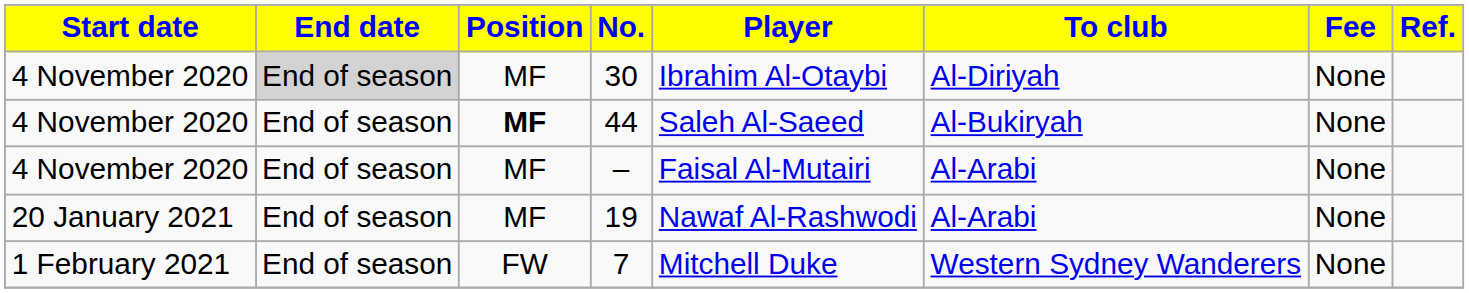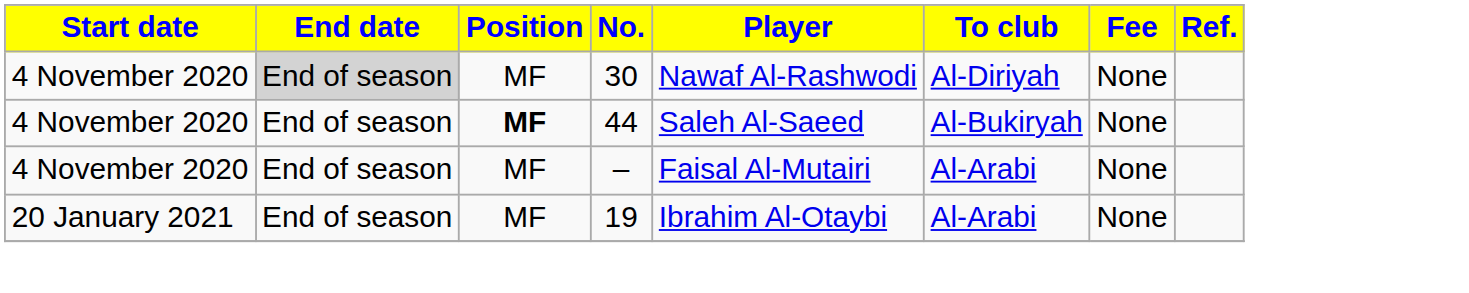30 | Player: Ibrahim Al-Otaybi -> Nawaf Al-Rashwodi
19 | Player: Nawaf Al-Rashwodi -> Ibrahim Al-Otaybi
- row: 1 February 2021 | End of season | FW | 7 | Mitchell Duke | Western Sydney Wanderers | None
